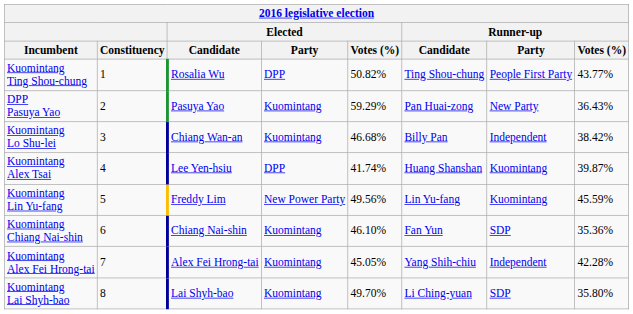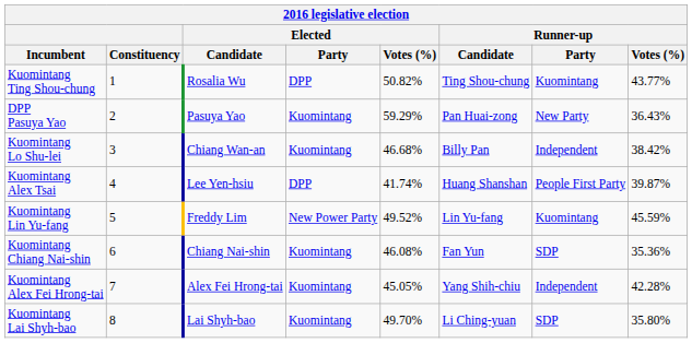Kuomintang Ting Shou-chung | Runner-up / Party: People First Party -> Kuomintang
Kuomintang Alex Tsai | Runner-up / Party: Kuomintang -> People First Party
Kuomintang Lin Yu-fang | Elected / Votes (%): 49.56% -> 49.52%
Kuomintang Chiang Nai-shin | Elected / Votes (%): 46.10% -> 46.08%
